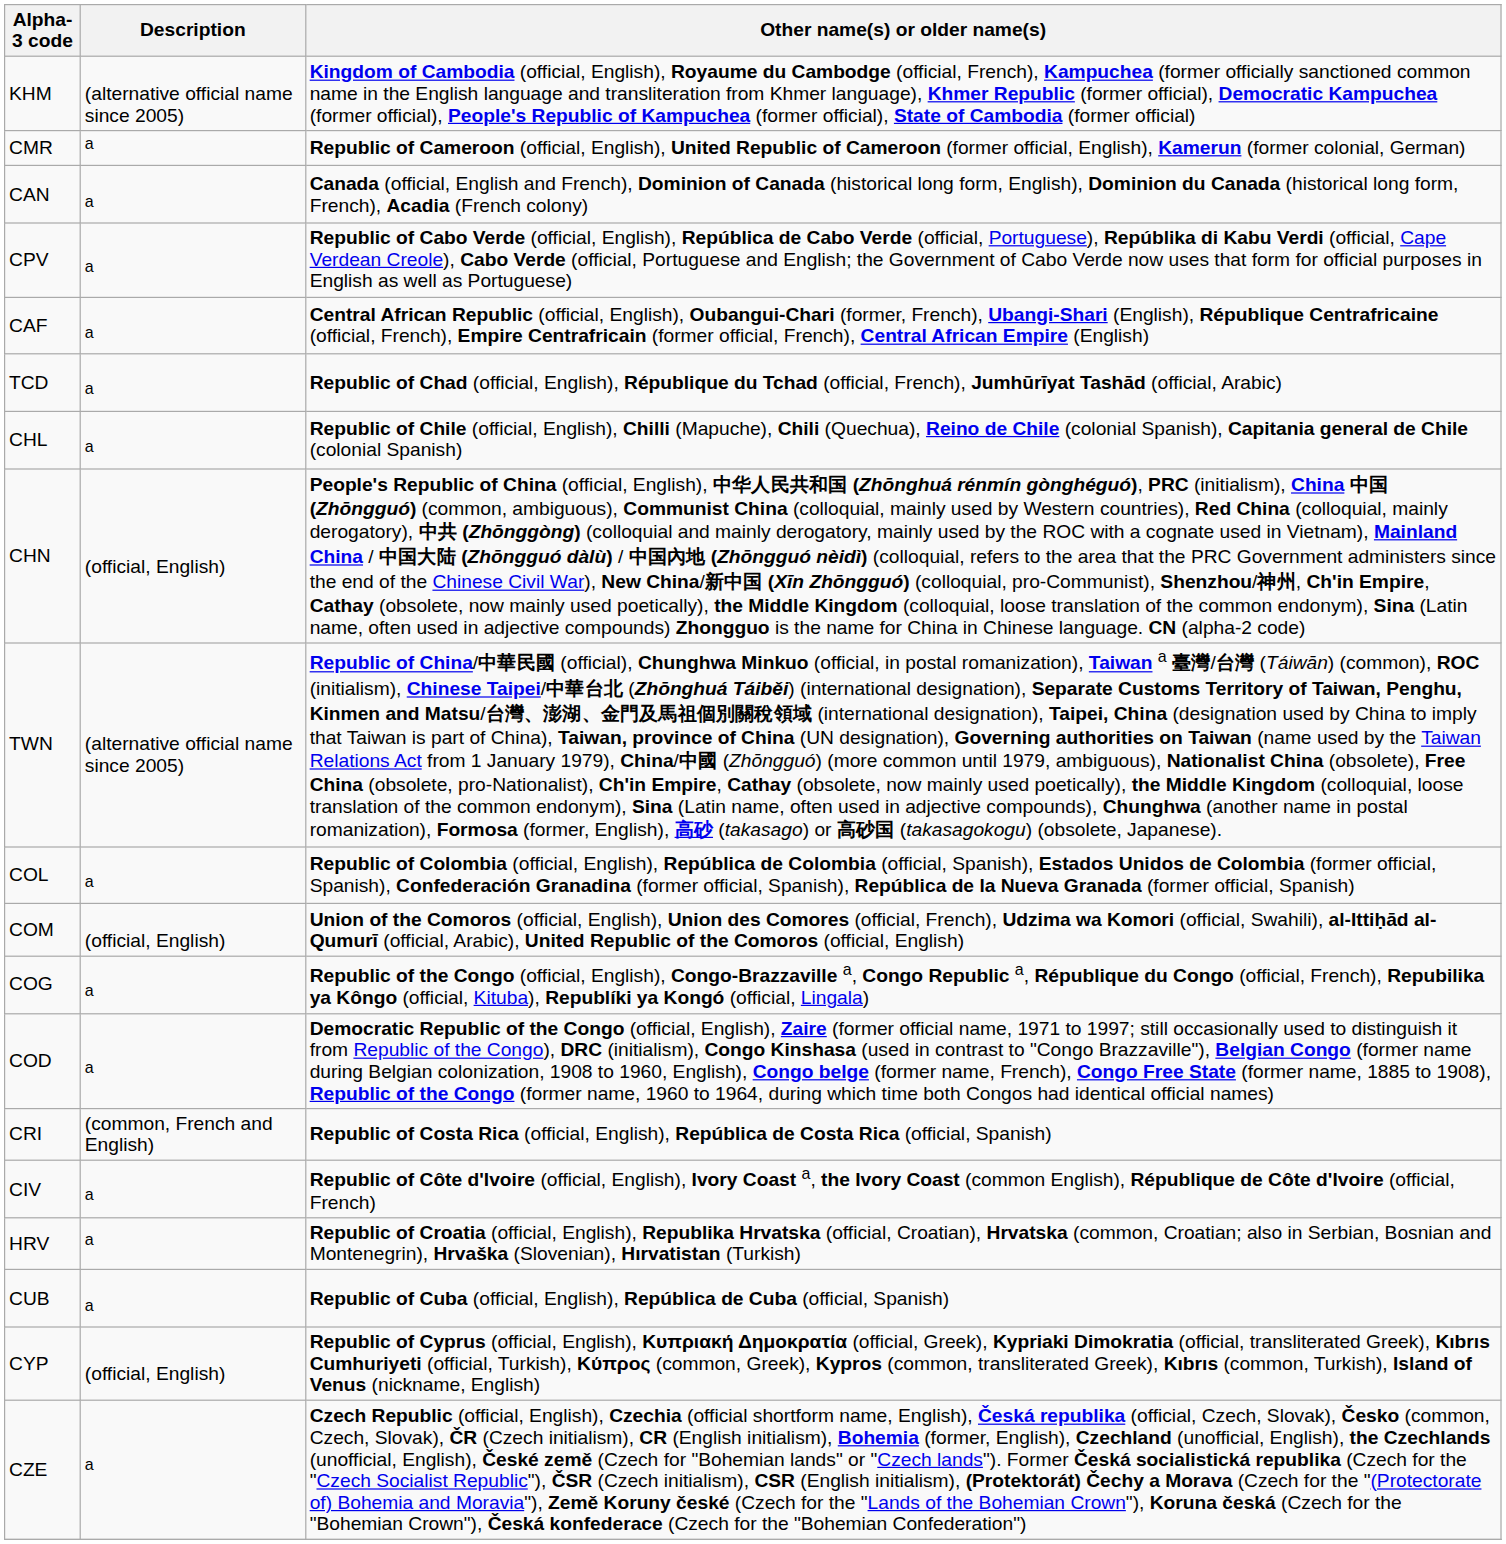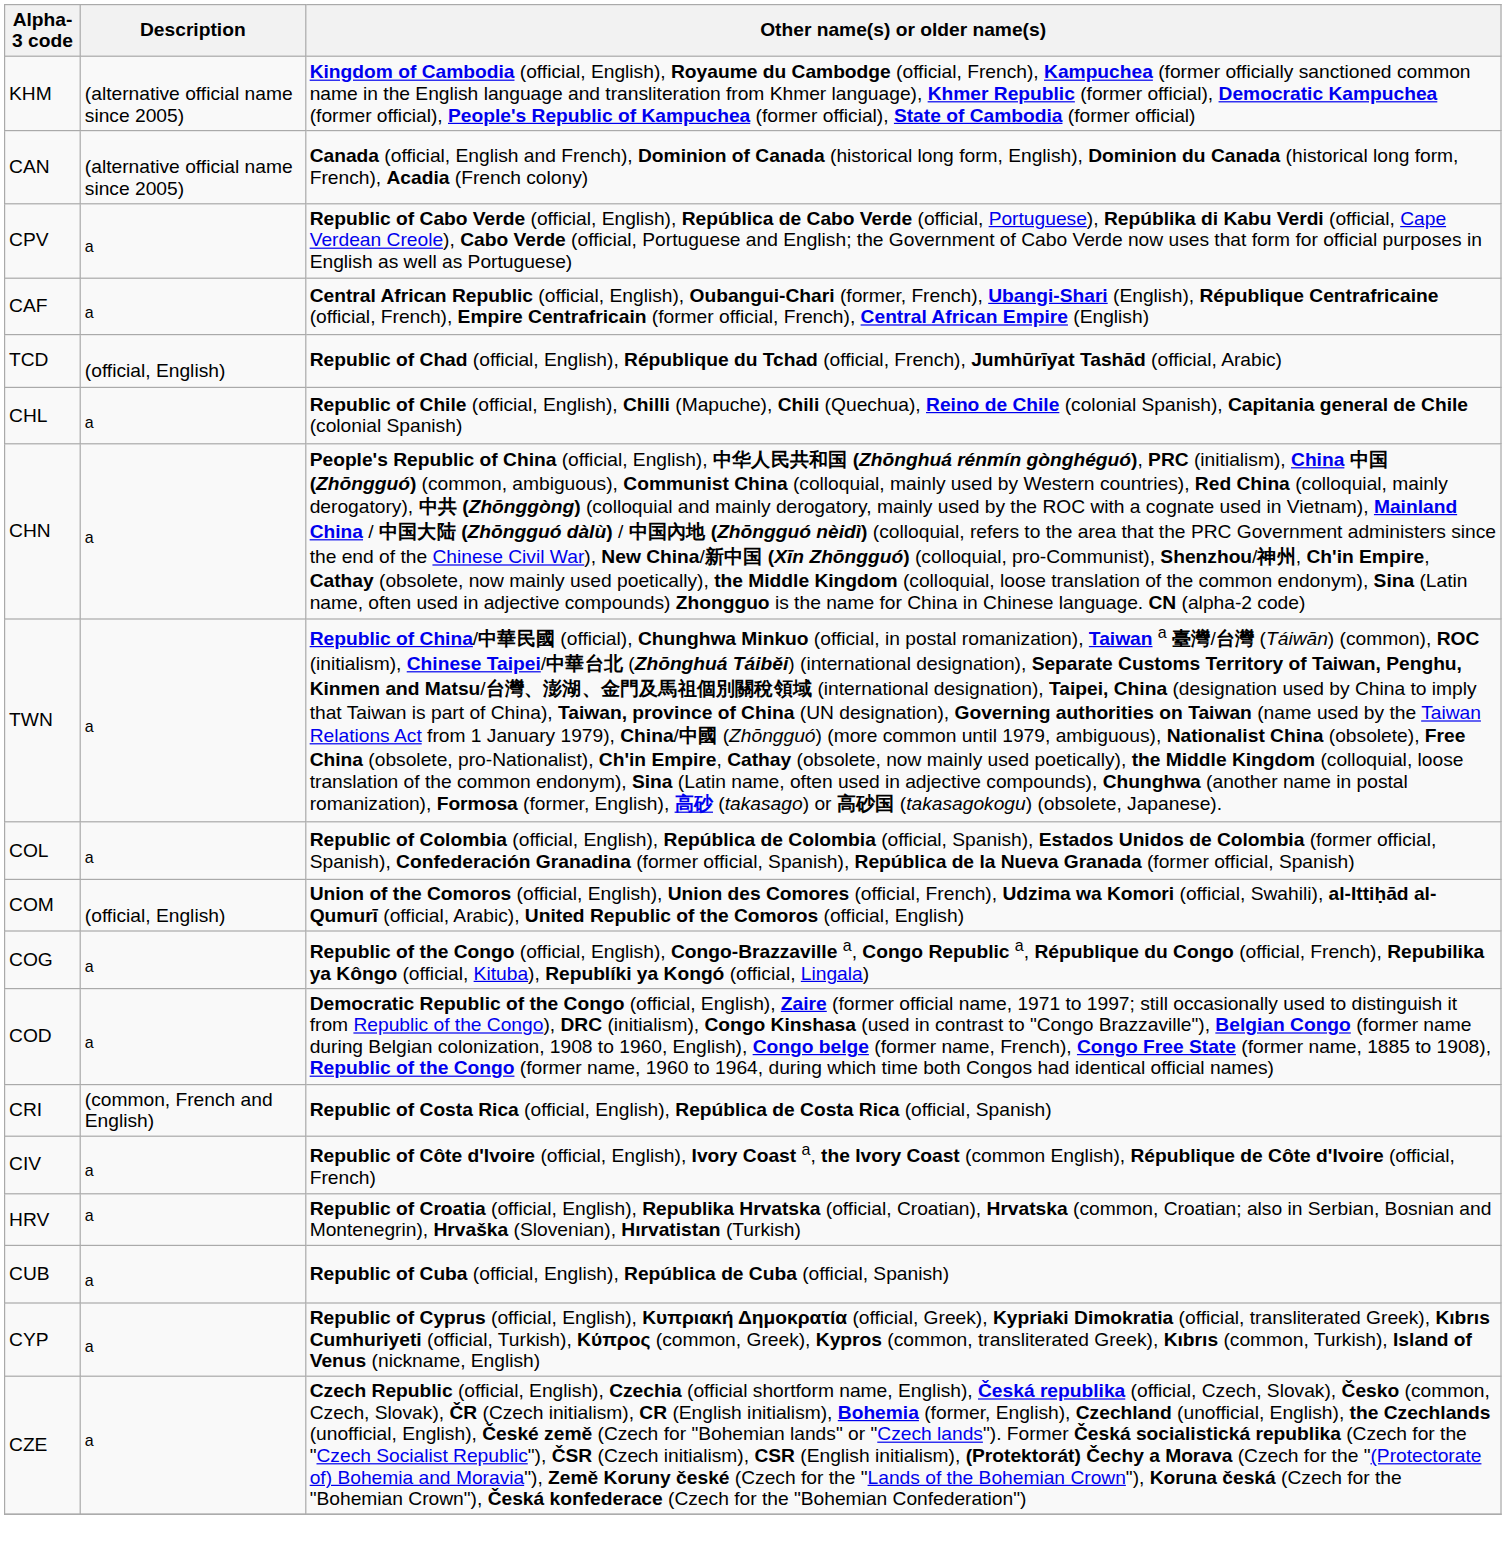- row: CMR | a | Republic of Cameroon (official, English), United Republic of Cameroon (former official, English), Kamerun (former colonial, German)
CAN | Description: a -> (alternative official name since 2005)
TCD | Description: a -> (official, English)
CHN | Description: (official, English) -> a
TWN | Description: (alternative official name since 2005) -> a
CYP | Description: (official, English) -> a
